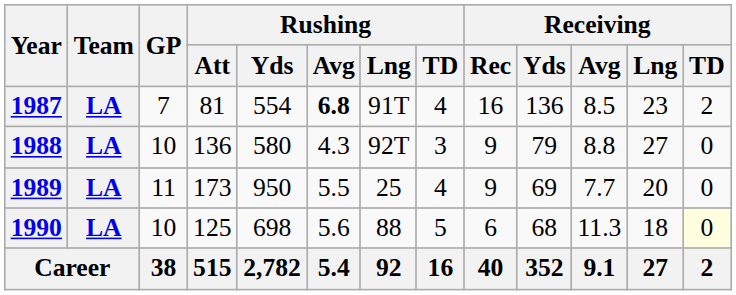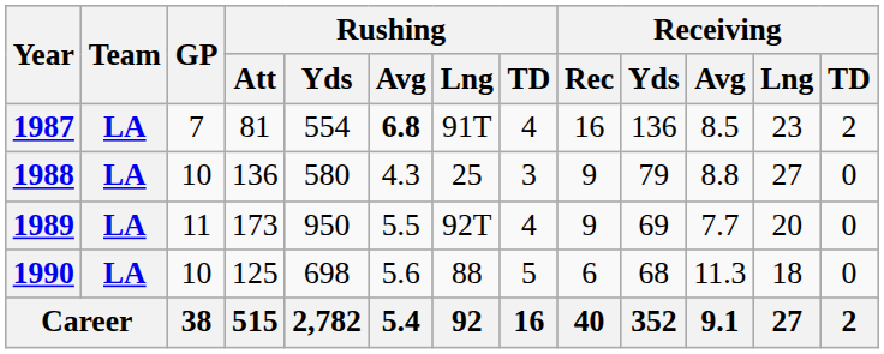1988 | Rushing / Lng: 92T -> 25
1989 | Rushing / Lng: 25 -> 92T
1990 | Receiving / TD: lightyellow background -> no background
